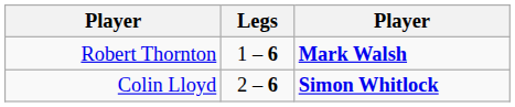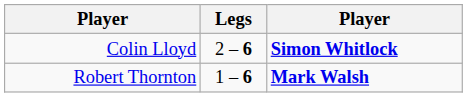rows swapped: Robert Thornton <-> Colin Lloyd
